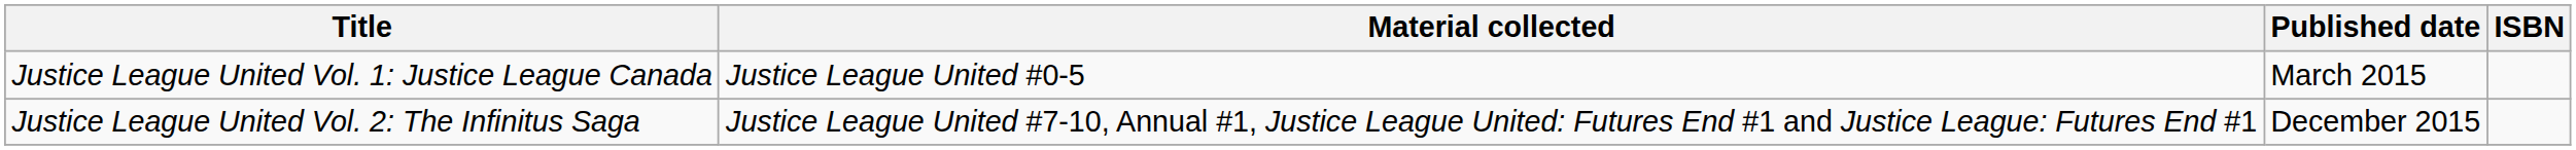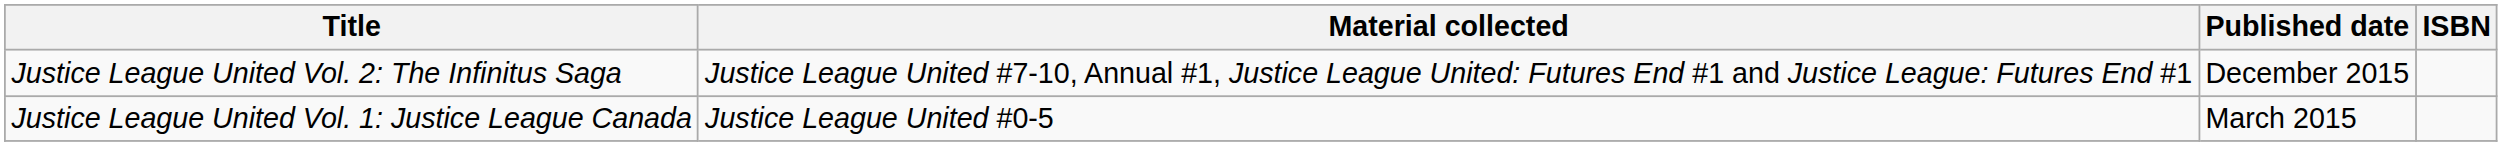rows swapped: Justice League United Vol. 1: Justice League Canada <-> Justice League United Vol. 2: The Infinitus Saga
